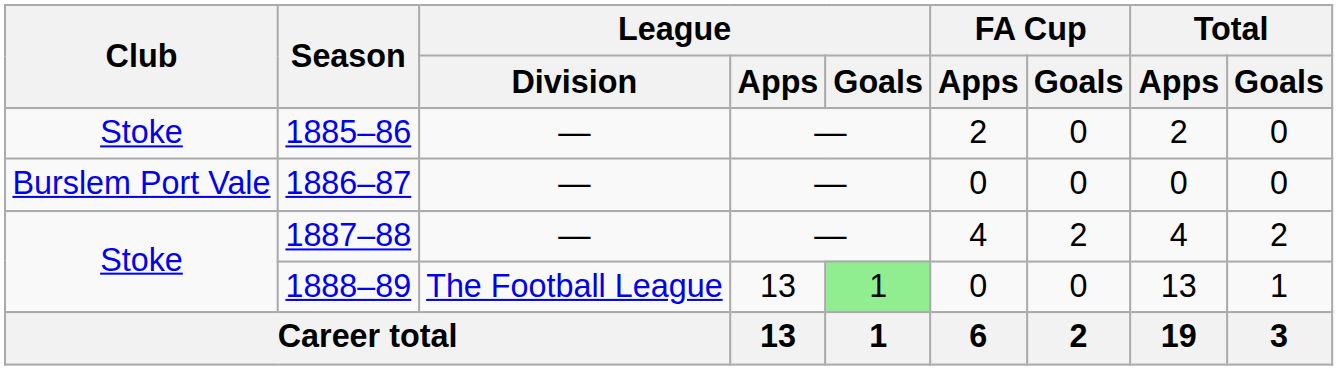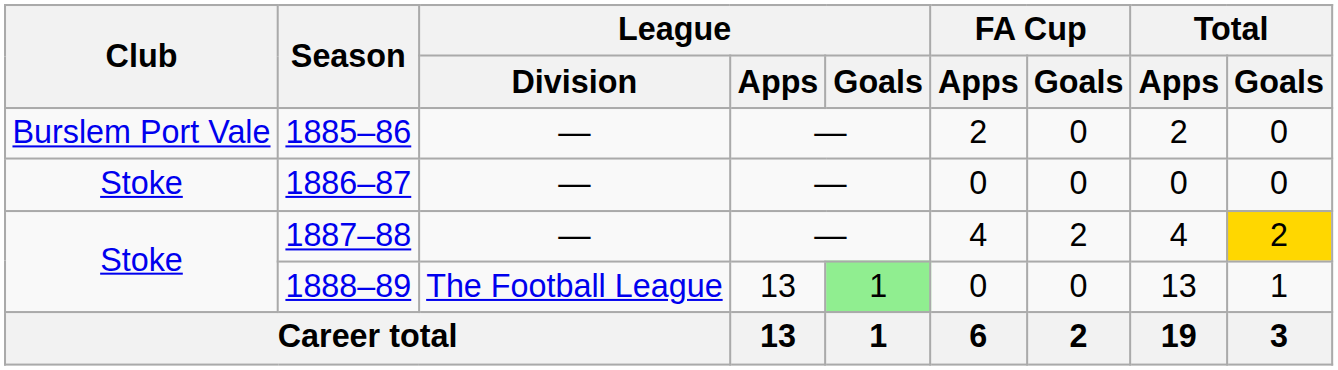1885–86 | Club: Stoke -> Burslem Port Vale
1886–87 | Club: Burslem Port Vale -> Stoke
1887–88 | Total / Goals: no background -> gold background
